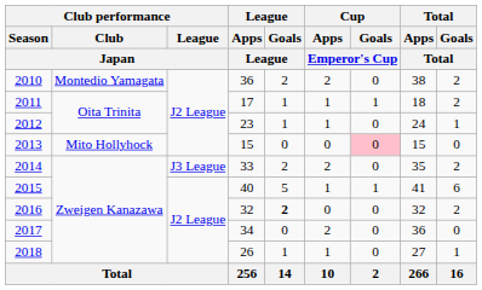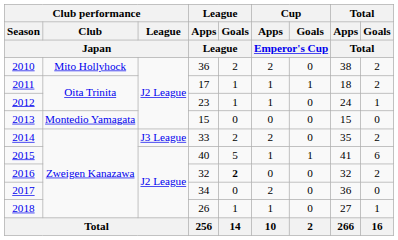2010 | Club performance / Club / Japan: Montedio Yamagata -> Mito Hollyhock
2013 | Club performance / Club / Japan: Mito Hollyhock -> Montedio Yamagata
2013 | Cup / Goals / Emperor's Cup: pink background -> no background
